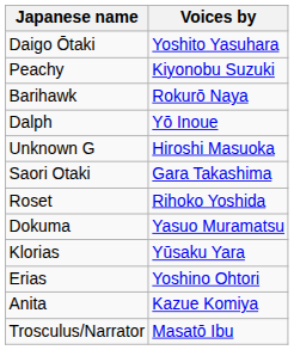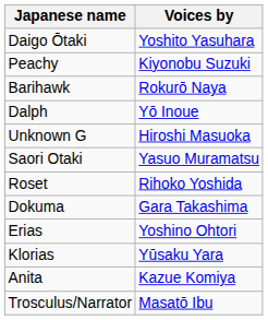Saori Otaki | Voices by: Gara Takashima -> Yasuo Muramatsu
Dokuma | Voices by: Yasuo Muramatsu -> Gara Takashima
rows swapped: Erias <-> Klorias
